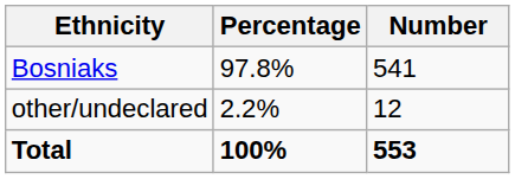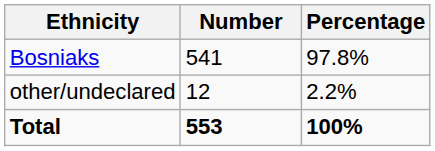columns swapped: Number <-> Percentage
